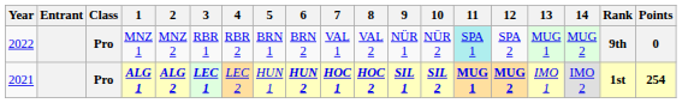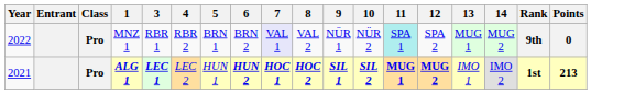- column: 2 | MNZ 2 | ALG 2
MNZ 1 | 7: no background -> lavender background
ALG 1 | Points: 254 -> 213
